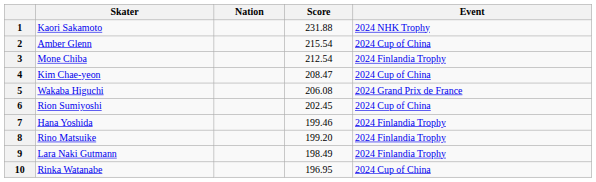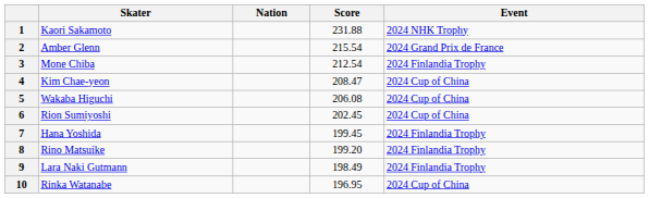2 | Event: 2024 Cup of China -> 2024 Grand Prix de France
5 | Event: 2024 Grand Prix de France -> 2024 Cup of China
7 | Score: 199.46 -> 199.45
